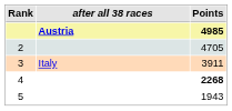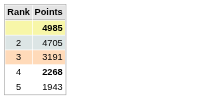- column: after all 38 races | Austria | Italy
3 | Points: 3911 -> 3191
